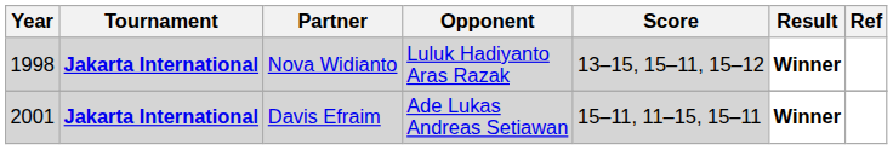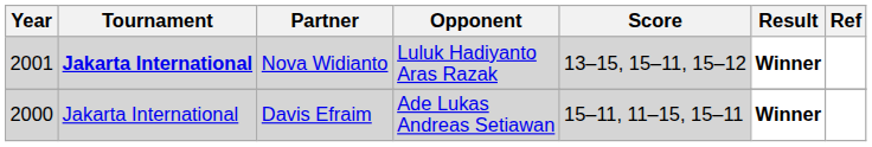Nova Widianto | Year: 1998 -> 2001
Davis Efraim | Year: 2001 -> 2000
Davis Efraim | Tournament: bold -> normal
